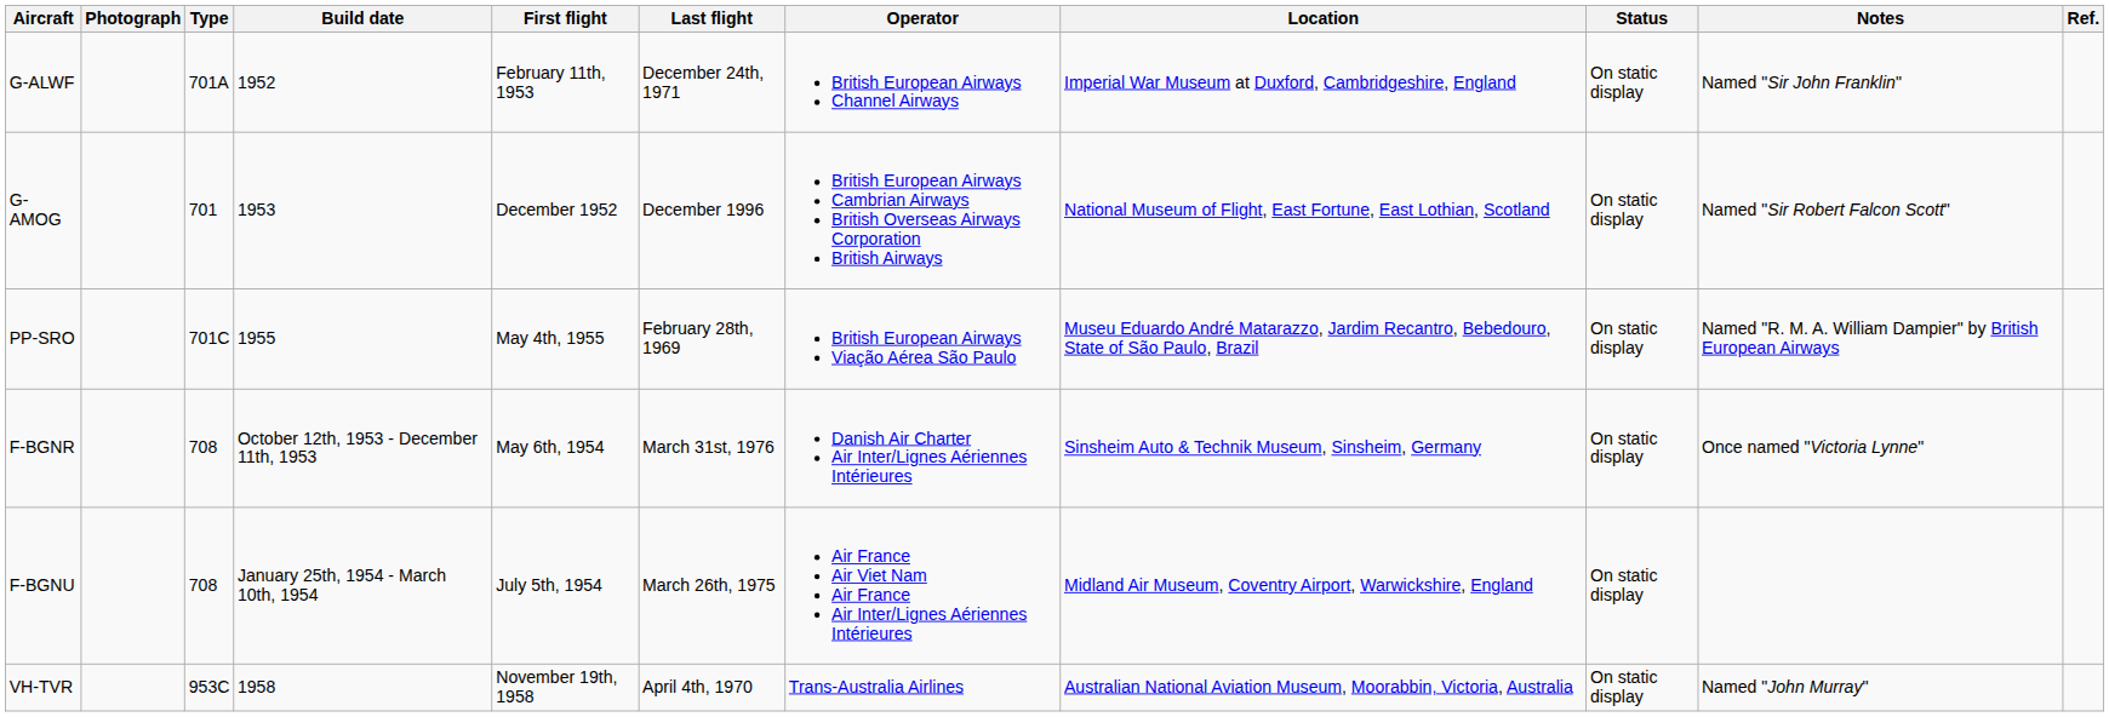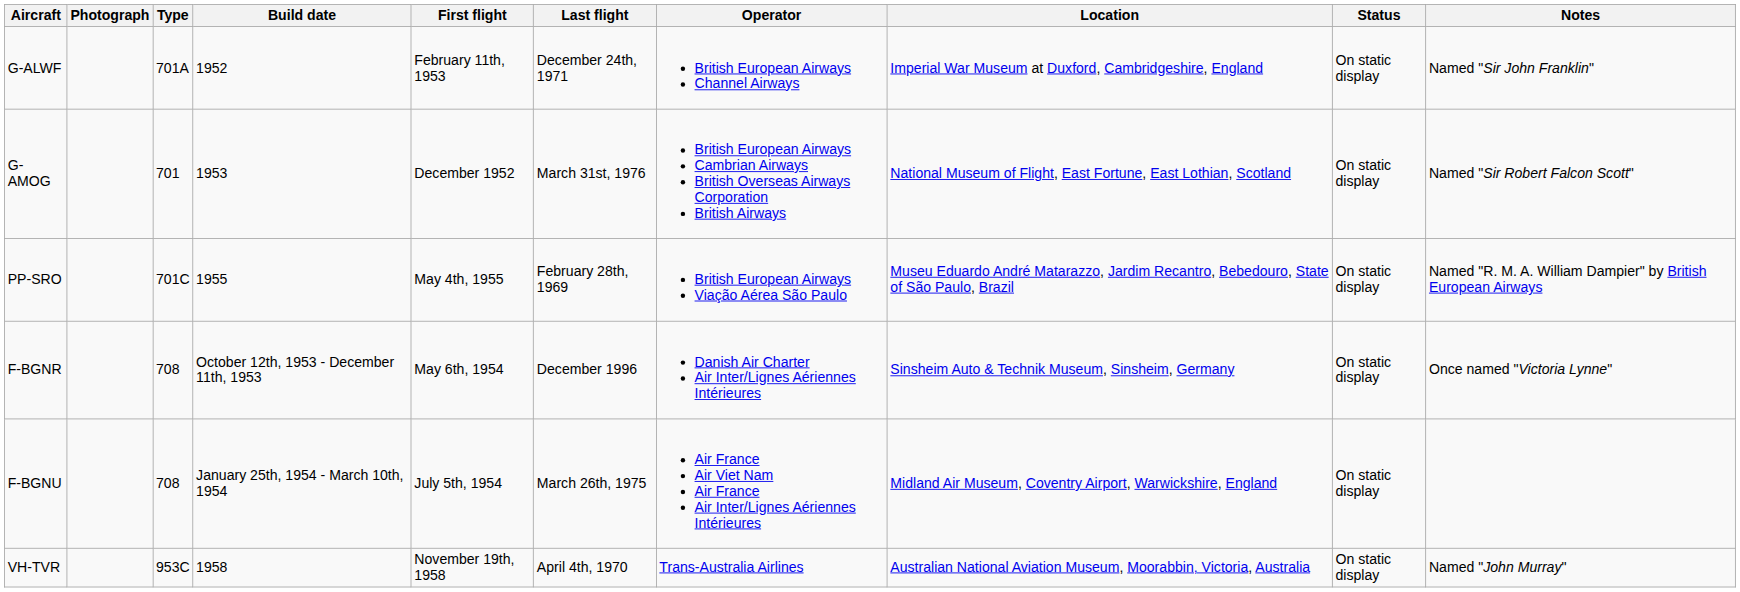- column: Ref.
G-AMOG | Last flight: December 1996 -> March 31st, 1976
F-BGNR | Last flight: March 31st, 1976 -> December 1996
